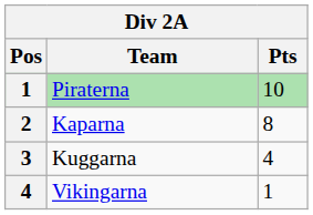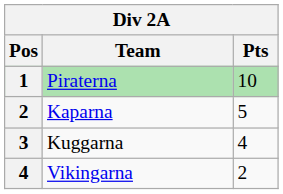Kaparna | Pts: 8 -> 5
Vikingarna | Pts: 1 -> 2
